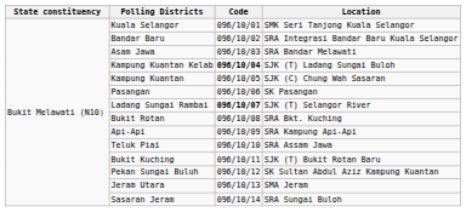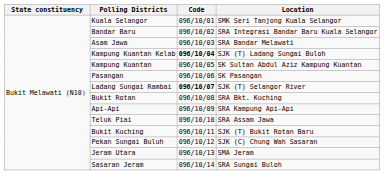Kampung Kuantan | Location: SJK (C) Chung Wah Sasaran -> SK Sultan Abdul Aziz Kampung Kuantan
Pekan Sungai Buluh | Location: SK Sultan Abdul Aziz Kampung Kuantan -> SJK (C) Chung Wah Sasaran
